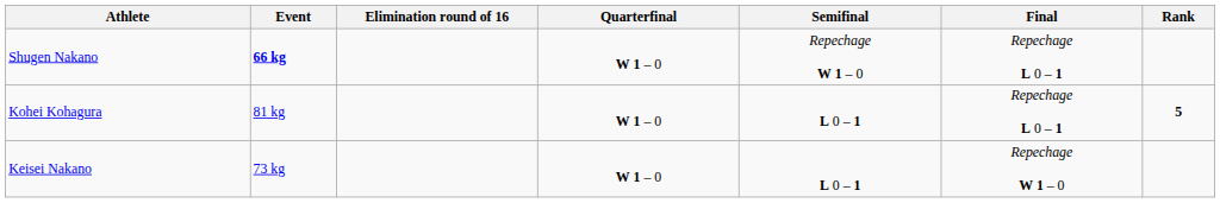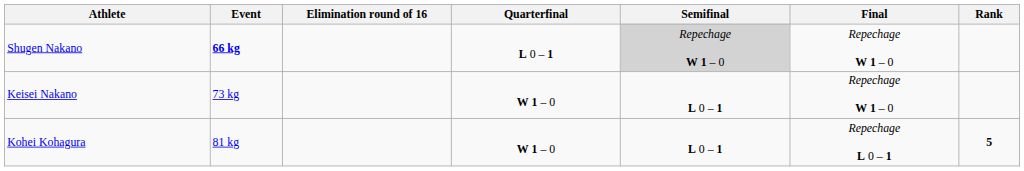Shugen Nakano | Quarterfinal: W 1 – 0 -> L 0 – 1
Shugen Nakano | Semifinal: no background -> lightgrey background
Shugen Nakano | Final: Repechage L 0 – 1 -> Repechage W 1 – 0
rows swapped: Keisei Nakano <-> Kohei Kohagura
